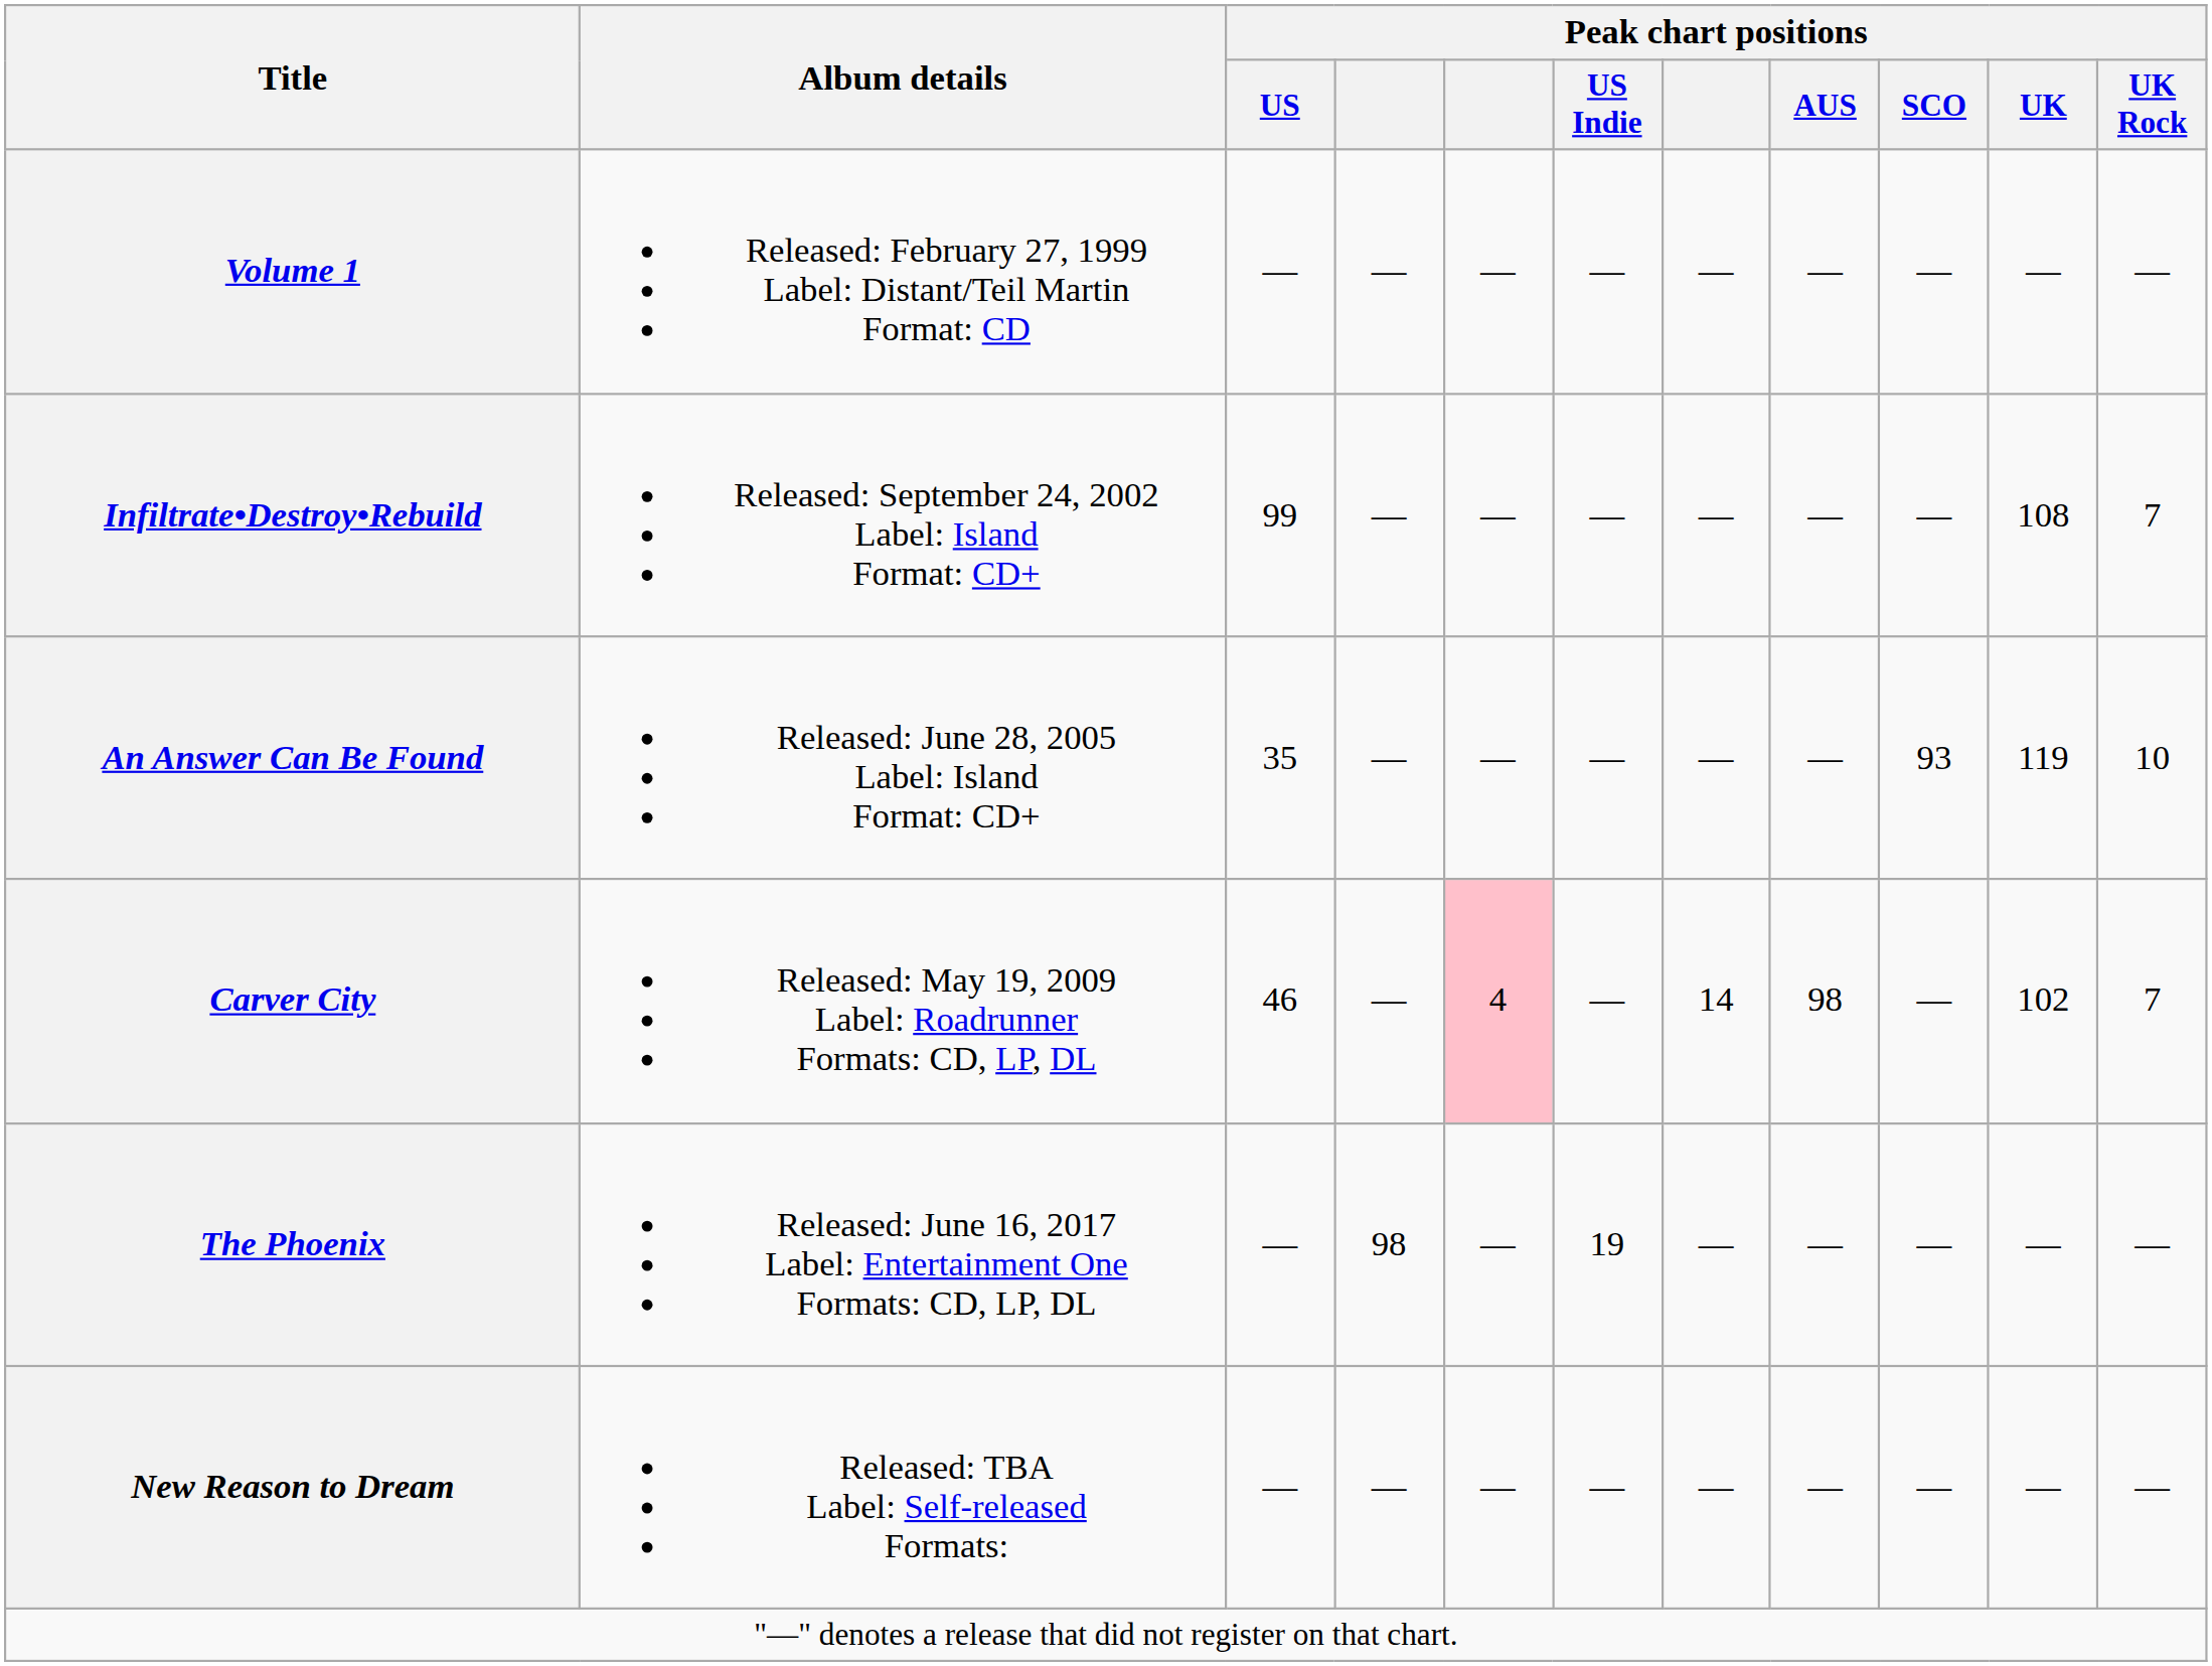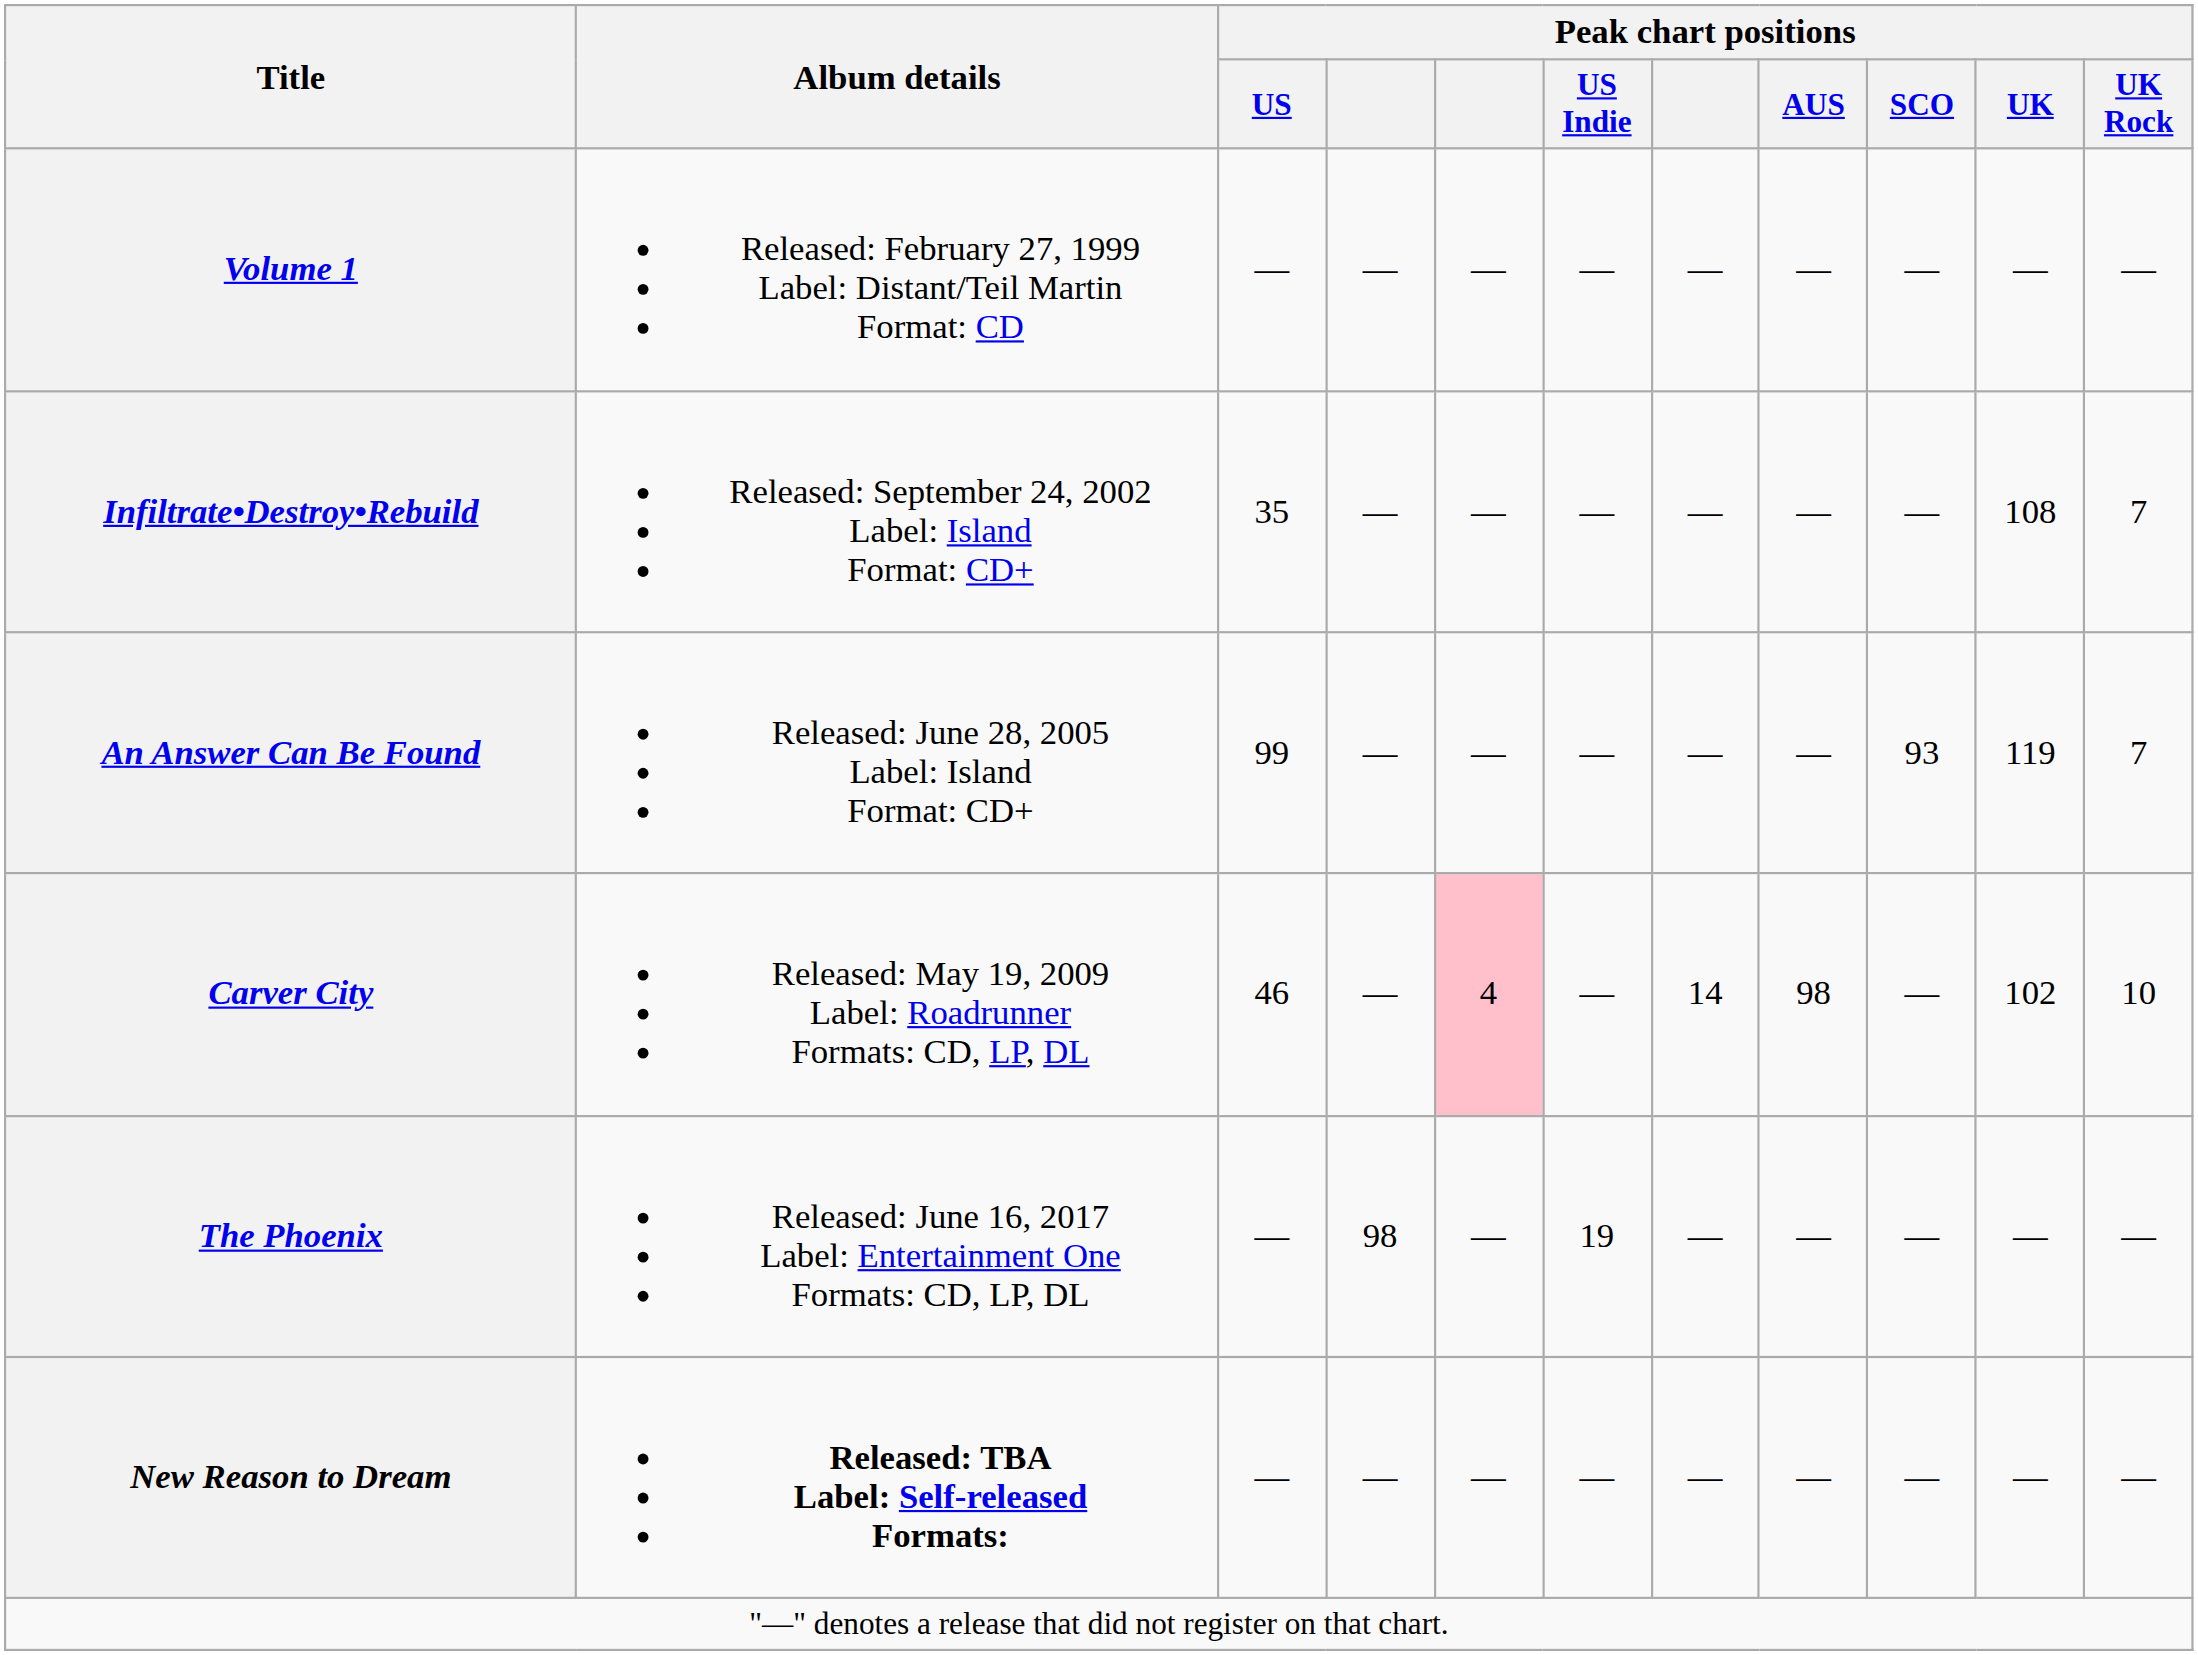Infiltrate•Destroy•Rebuild | Peak chart positions / US: 99 -> 35
An Answer Can Be Found | Peak chart positions / US: 35 -> 99
An Answer Can Be Found | Peak chart positions / UK Rock: 10 -> 7
Carver City | Peak chart positions / UK Rock: 7 -> 10
New Reason to Dream | Album details: normal -> bold
